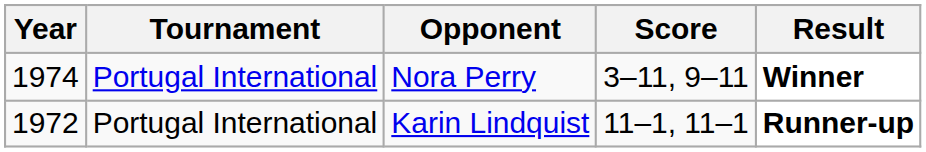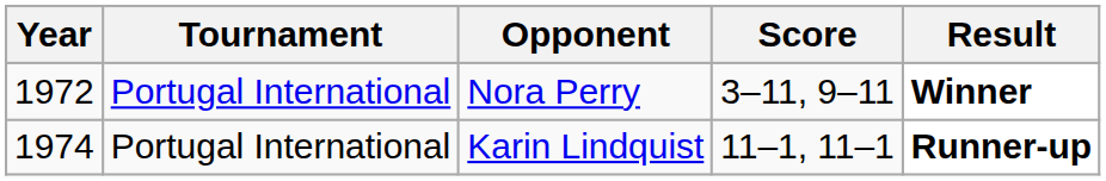Nora Perry | Year: 1974 -> 1972
Karin Lindquist | Year: 1972 -> 1974
